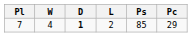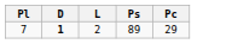- column: W | 4
7 | Ps: 85 -> 89
